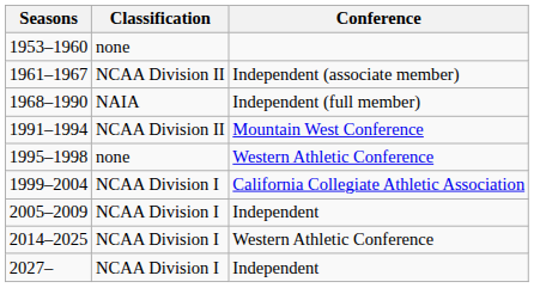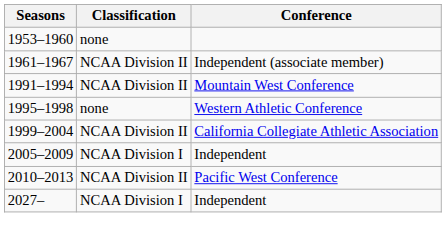- row: 1968–1990 | NAIA | Independent (full member)
1999–2004 | Classification: NCAA Division I -> NCAA Division II
+ row: 2010–2013 | NCAA Division II | Pacific West Conference
- row: 2014–2025 | NCAA Division I | Western Athletic Conference
